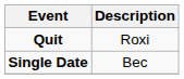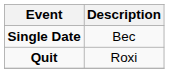rows swapped: Quit <-> Single Date
